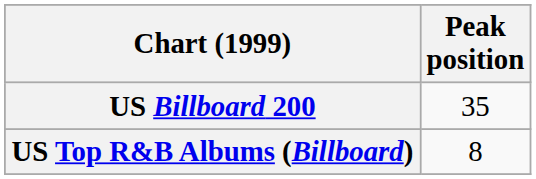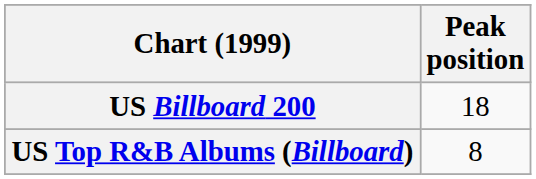US Billboard 200 | Peak position: 35 -> 18
